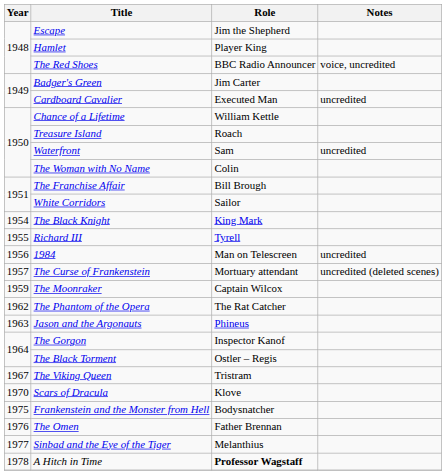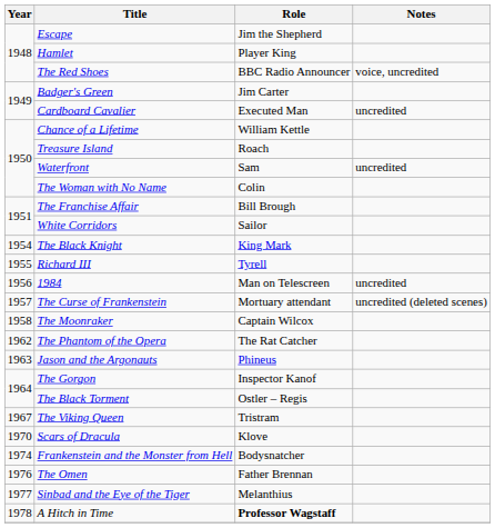The Moonraker | Year: 1959 -> 1958
Frankenstein and the Monster from Hell | Year: 1975 -> 1974
